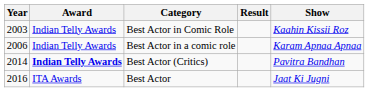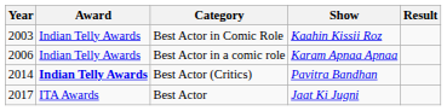columns swapped: Show <-> Result
Best Actor | Year: 2016 -> 2017
